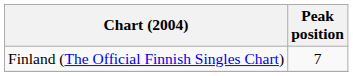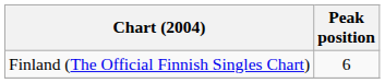Finland (The Official Finnish Singles Chart) | Peak position: 7 -> 6
